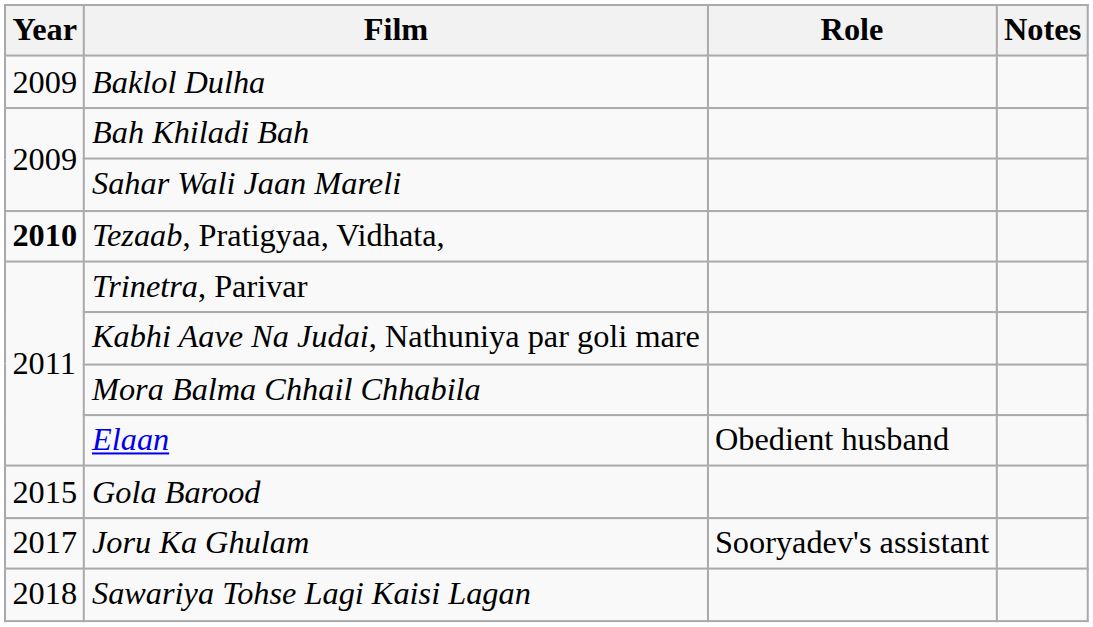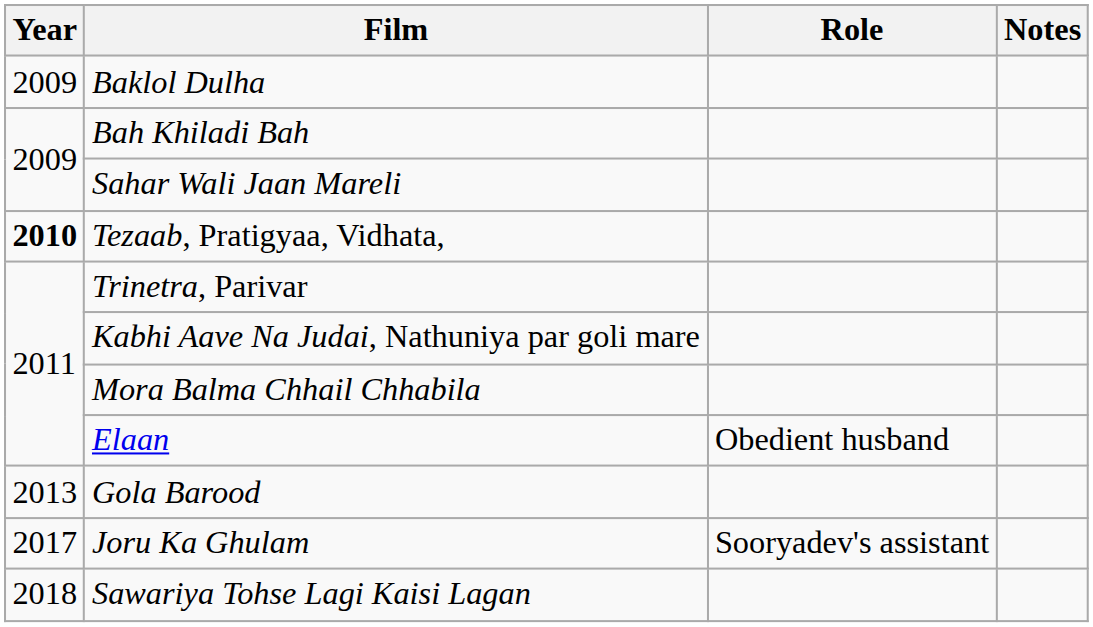Gola Barood | Year: 2015 -> 2013
